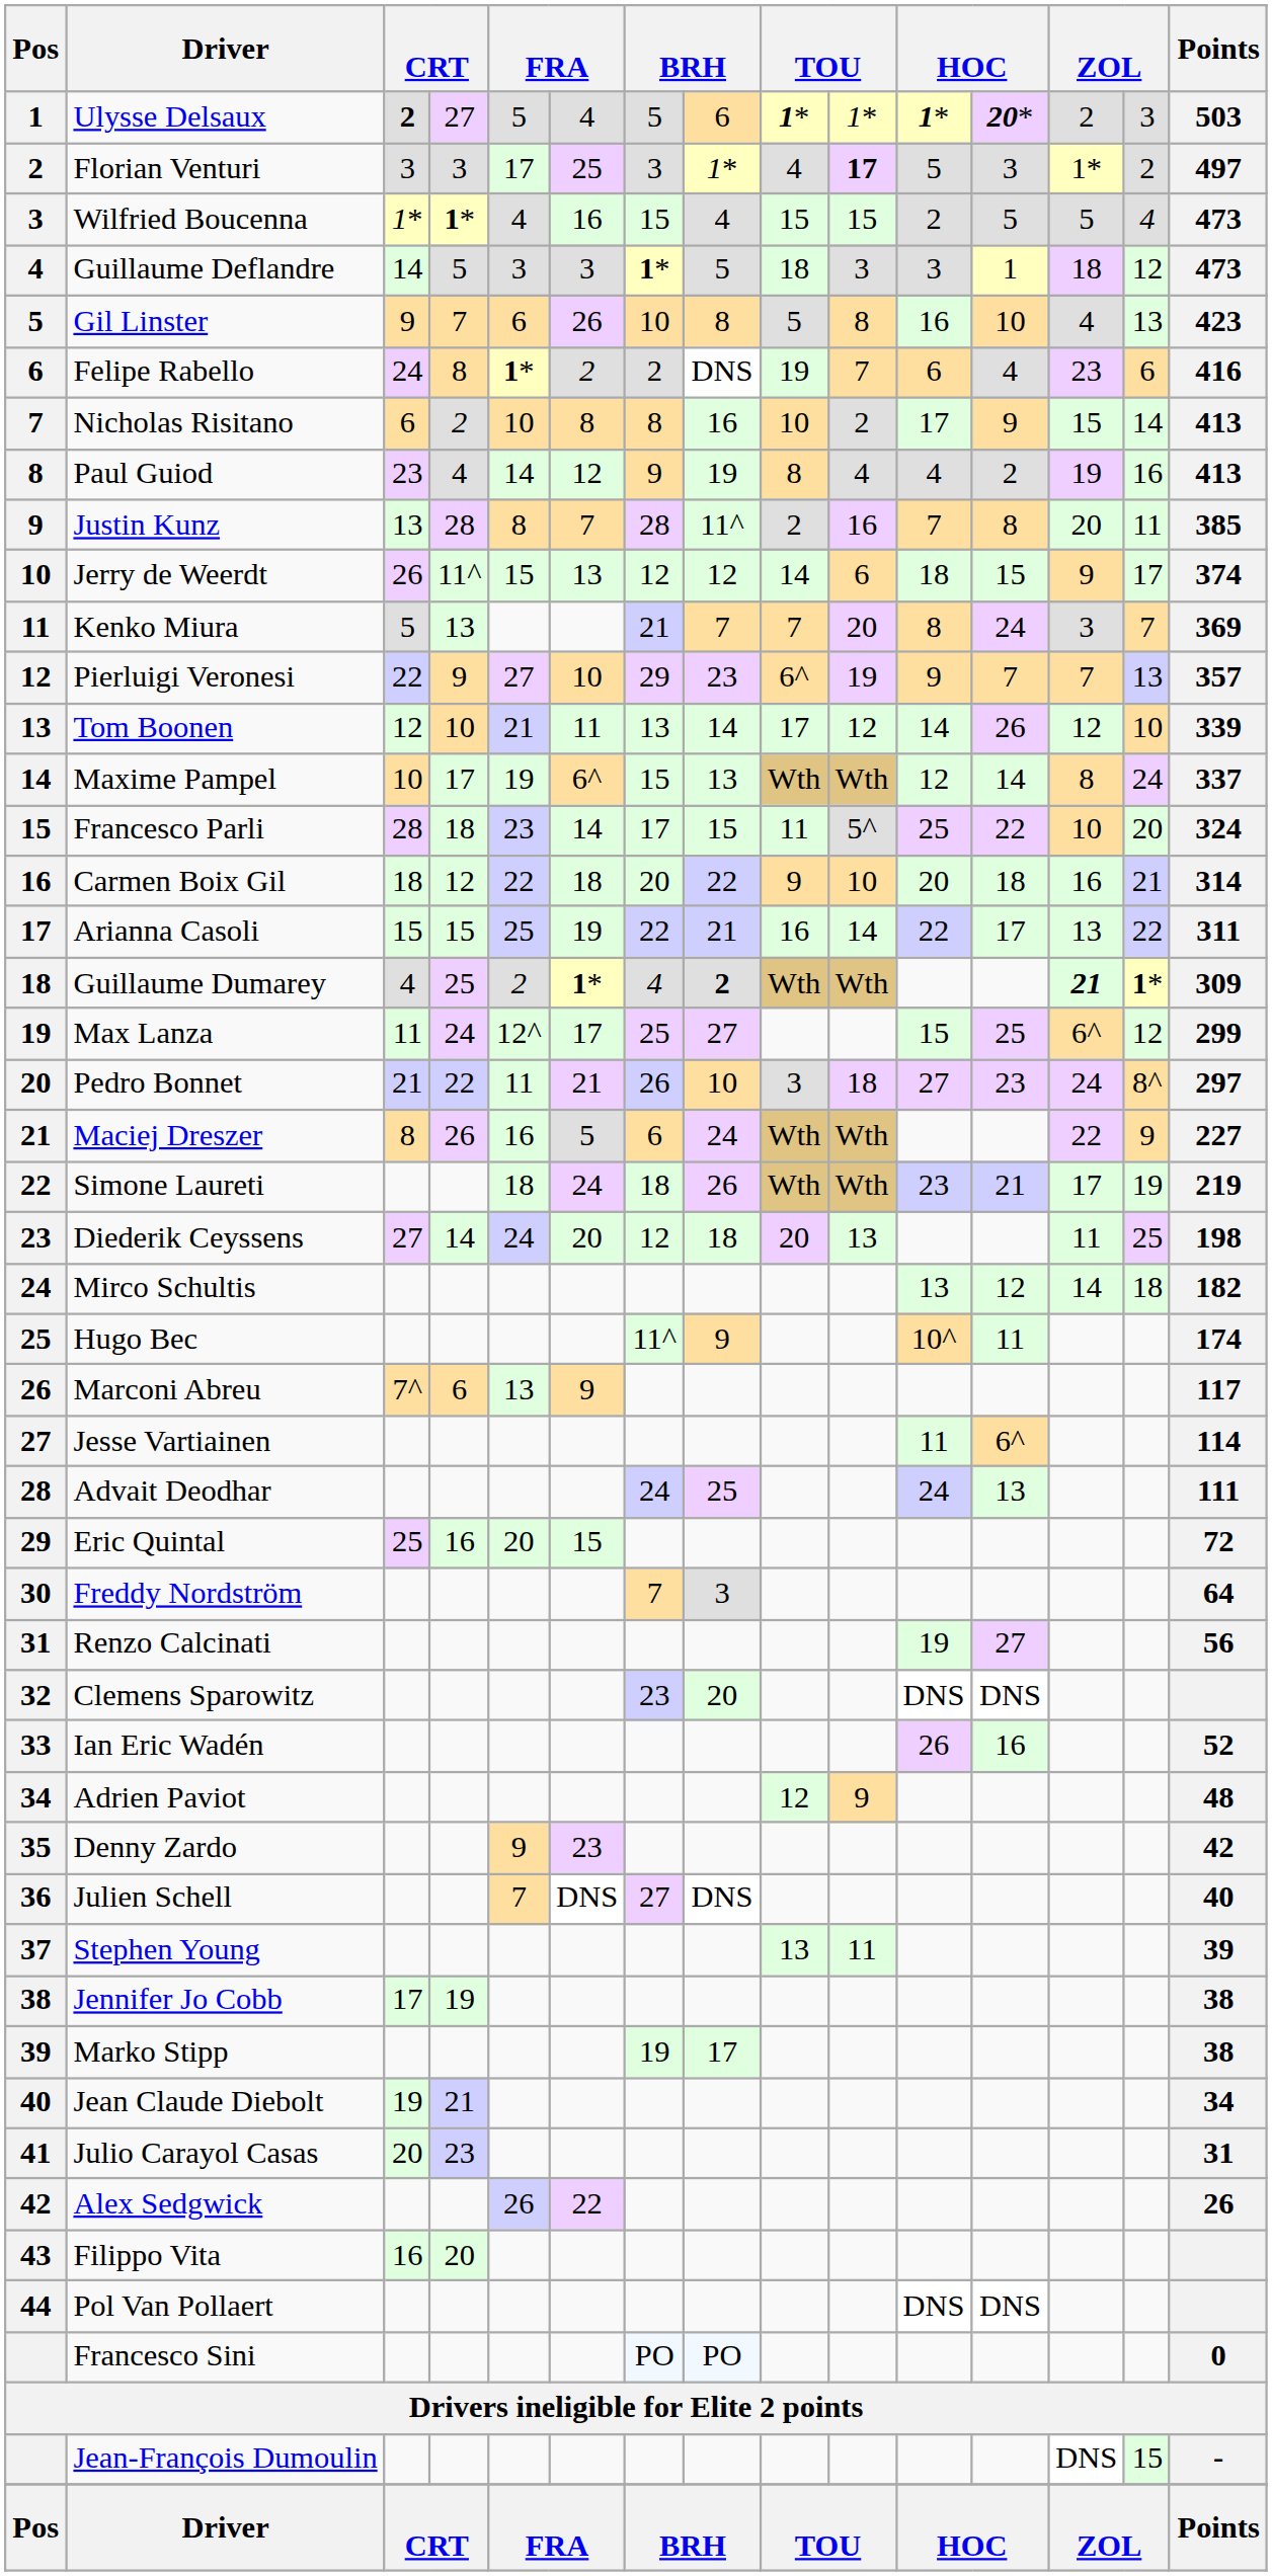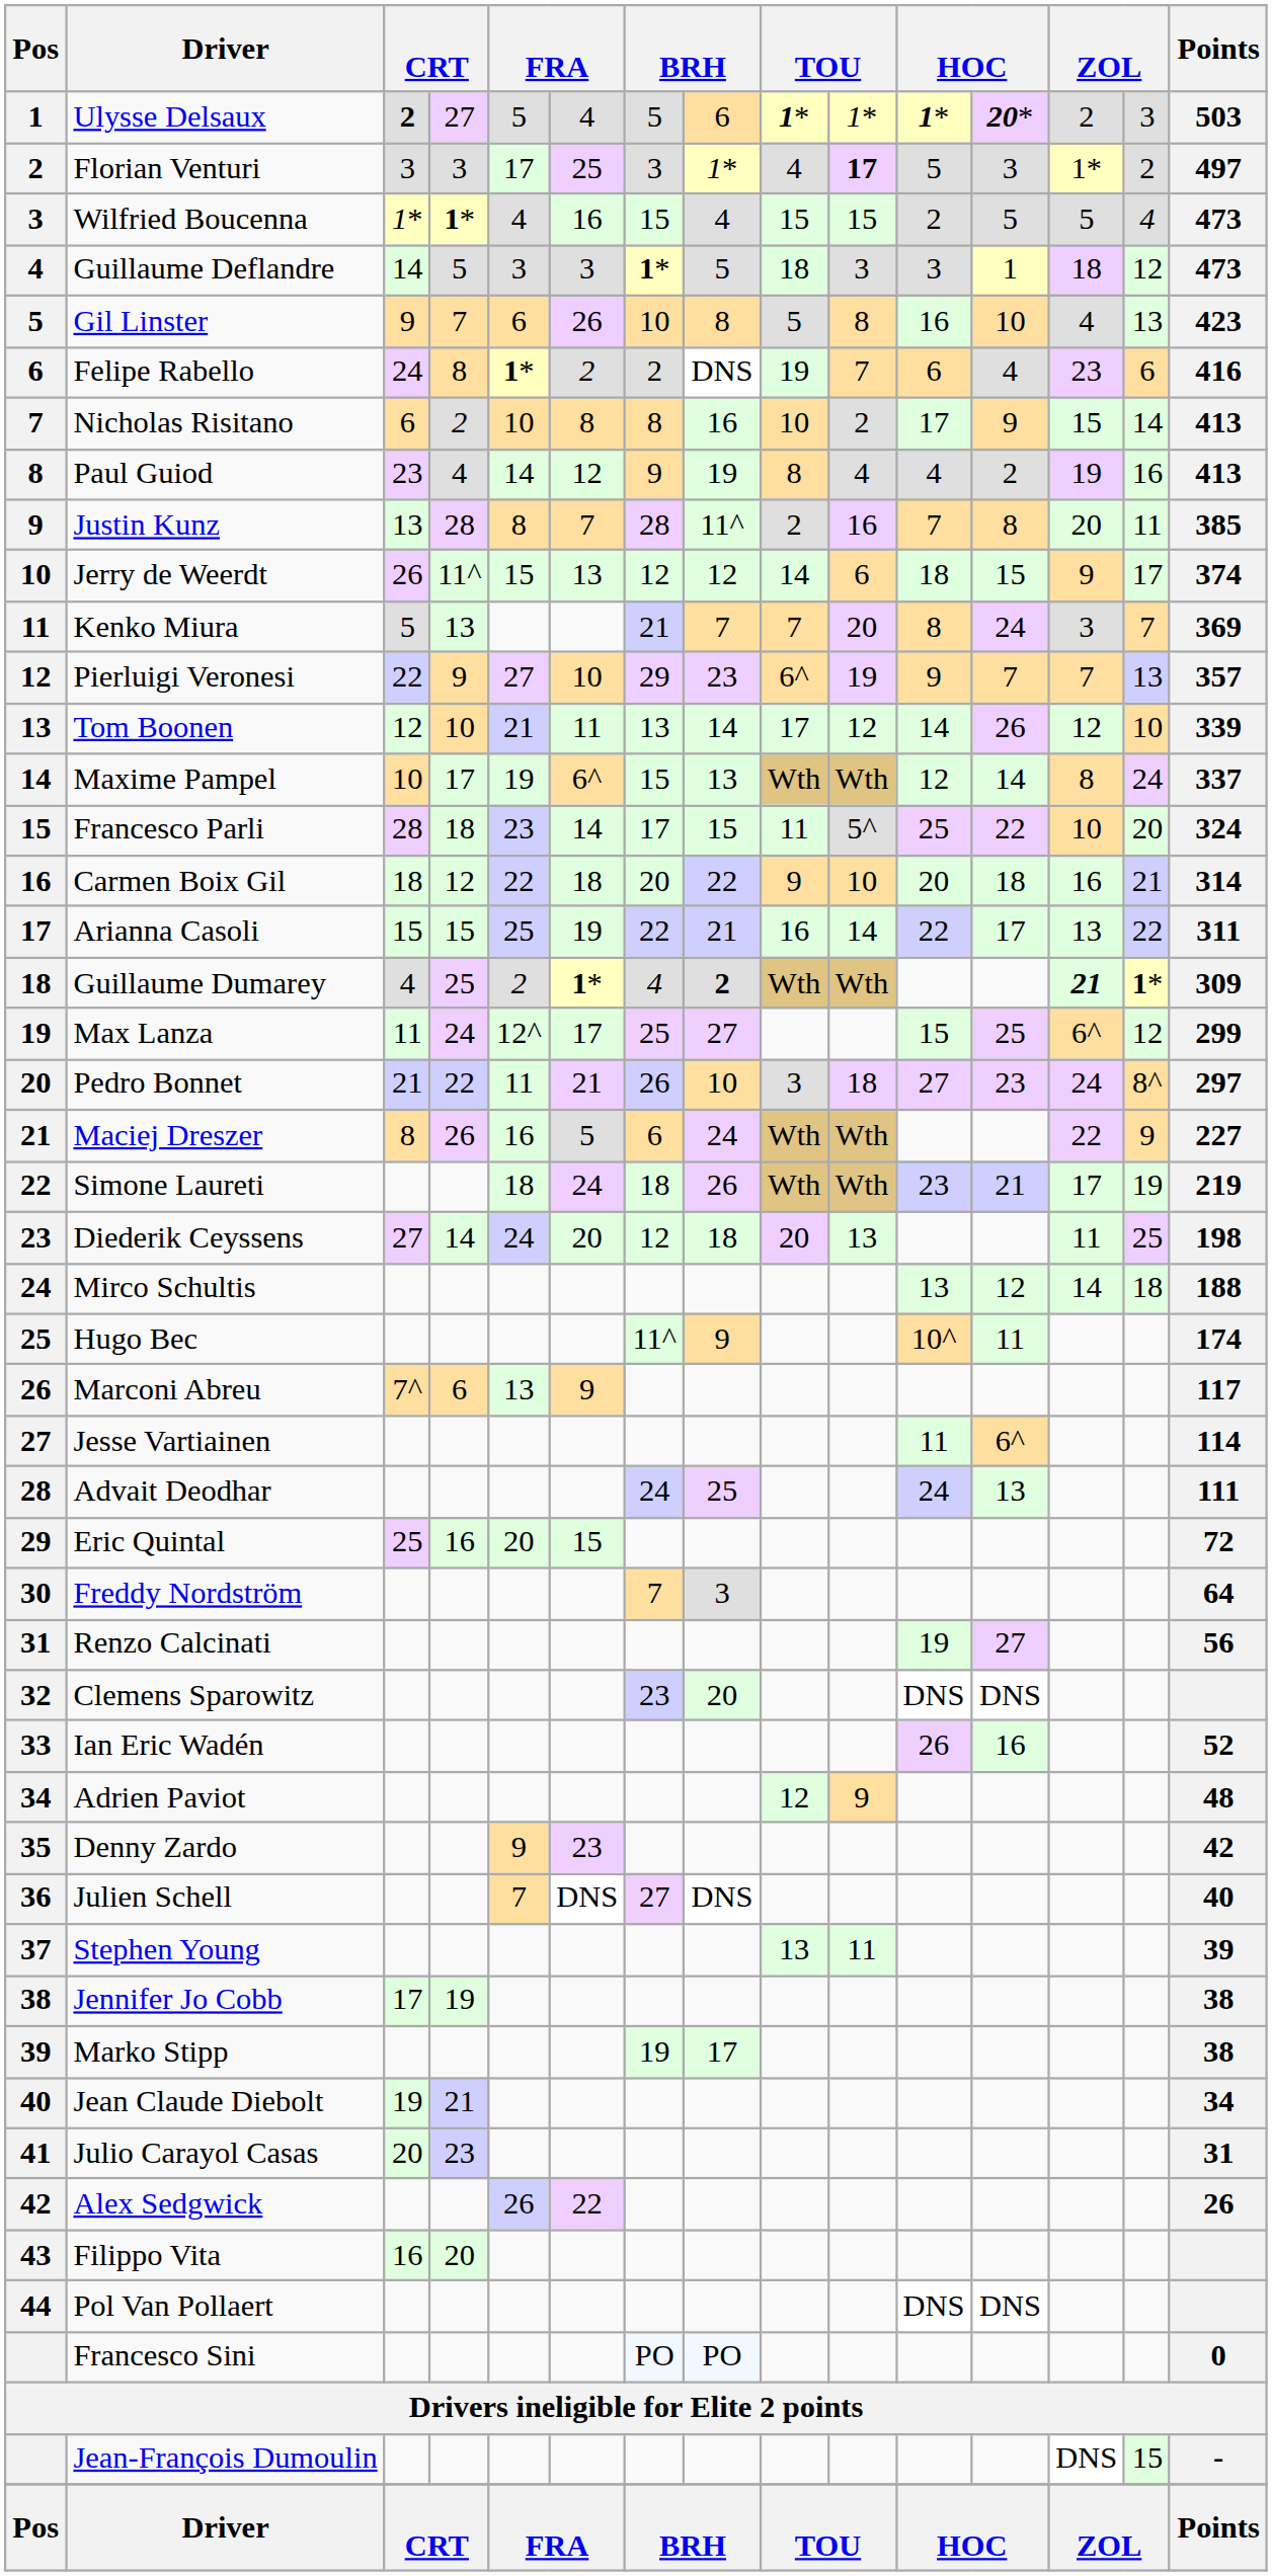Mirco Schultis | Points: 182 -> 188
